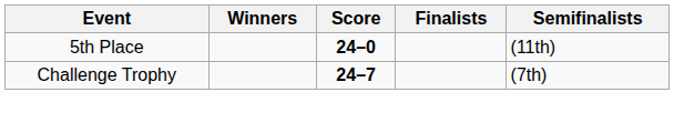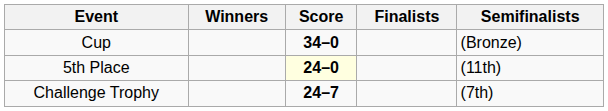+ row: Cup | 34–0 | (Bronze)
5th Place | Score: no background -> lightyellow background
